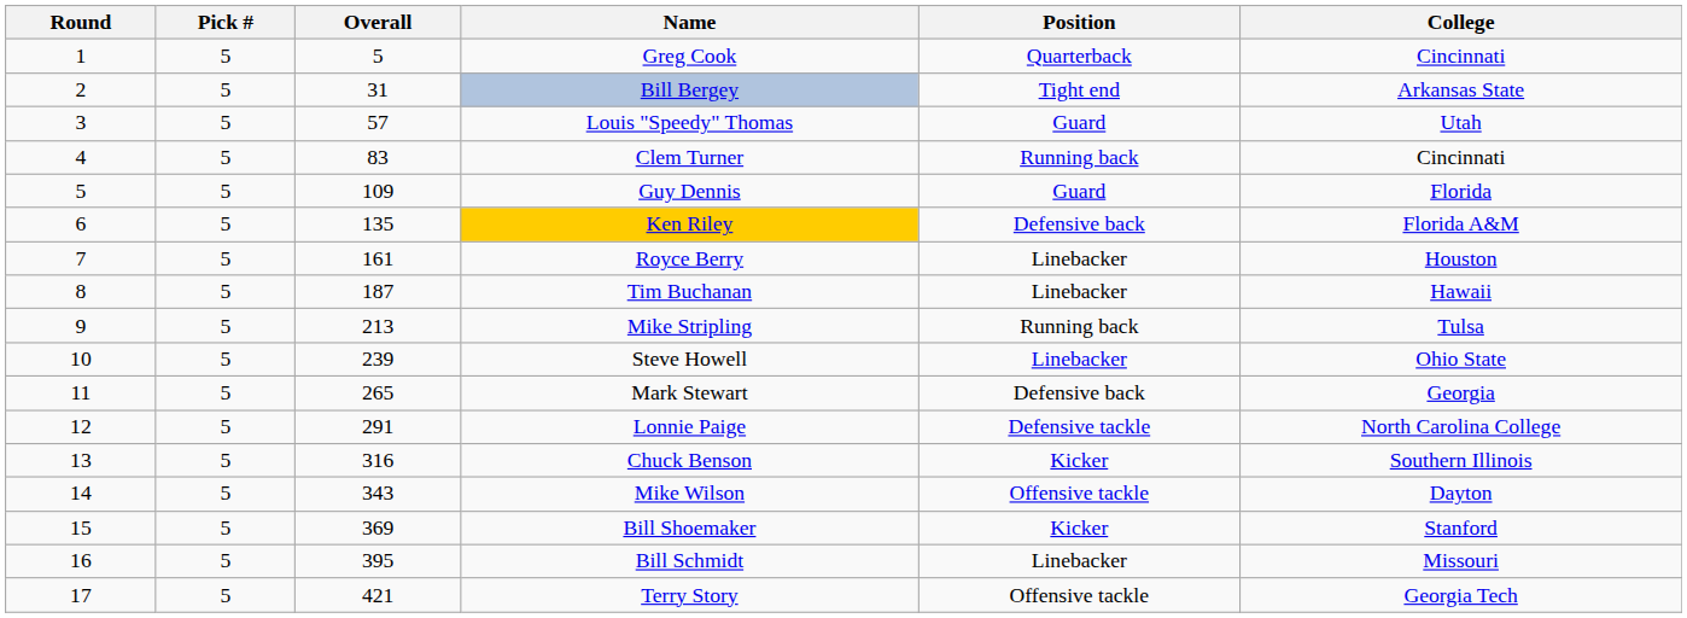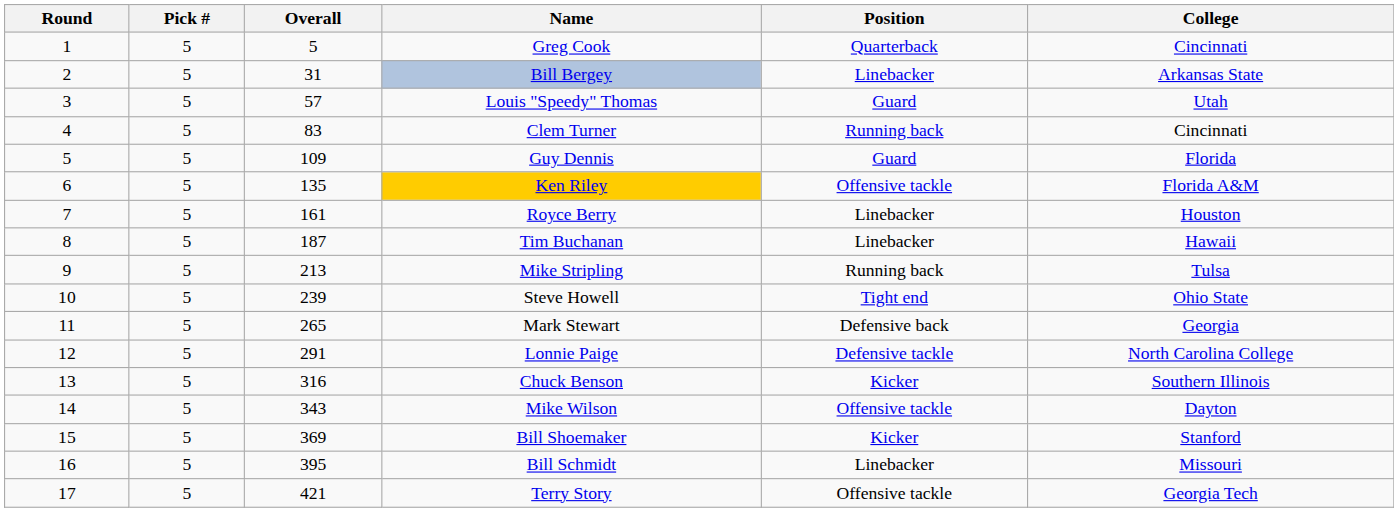Bill Bergey | Position: Tight end -> Linebacker
Ken Riley | Position: Defensive back -> Offensive tackle
Steve Howell | Position: Linebacker -> Tight end
